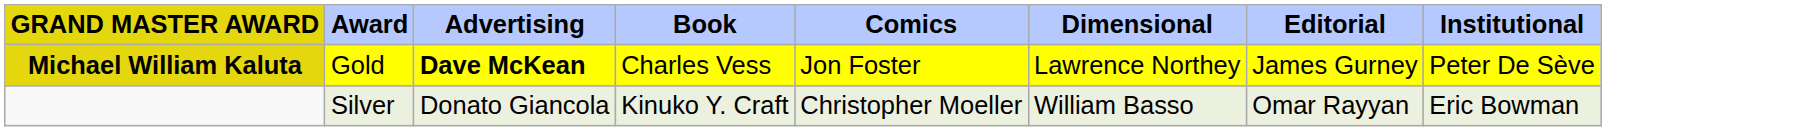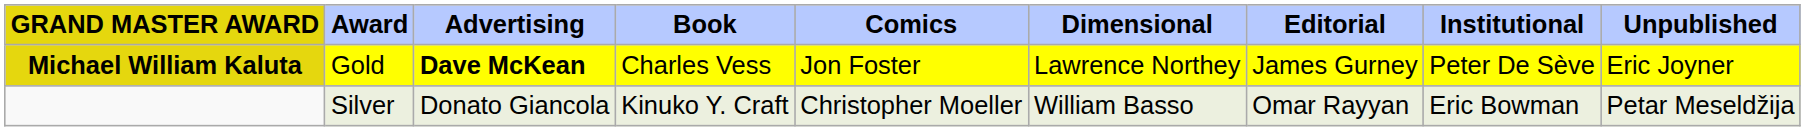+ column: Unpublished | Eric Joyner | Petar Meseldžija
